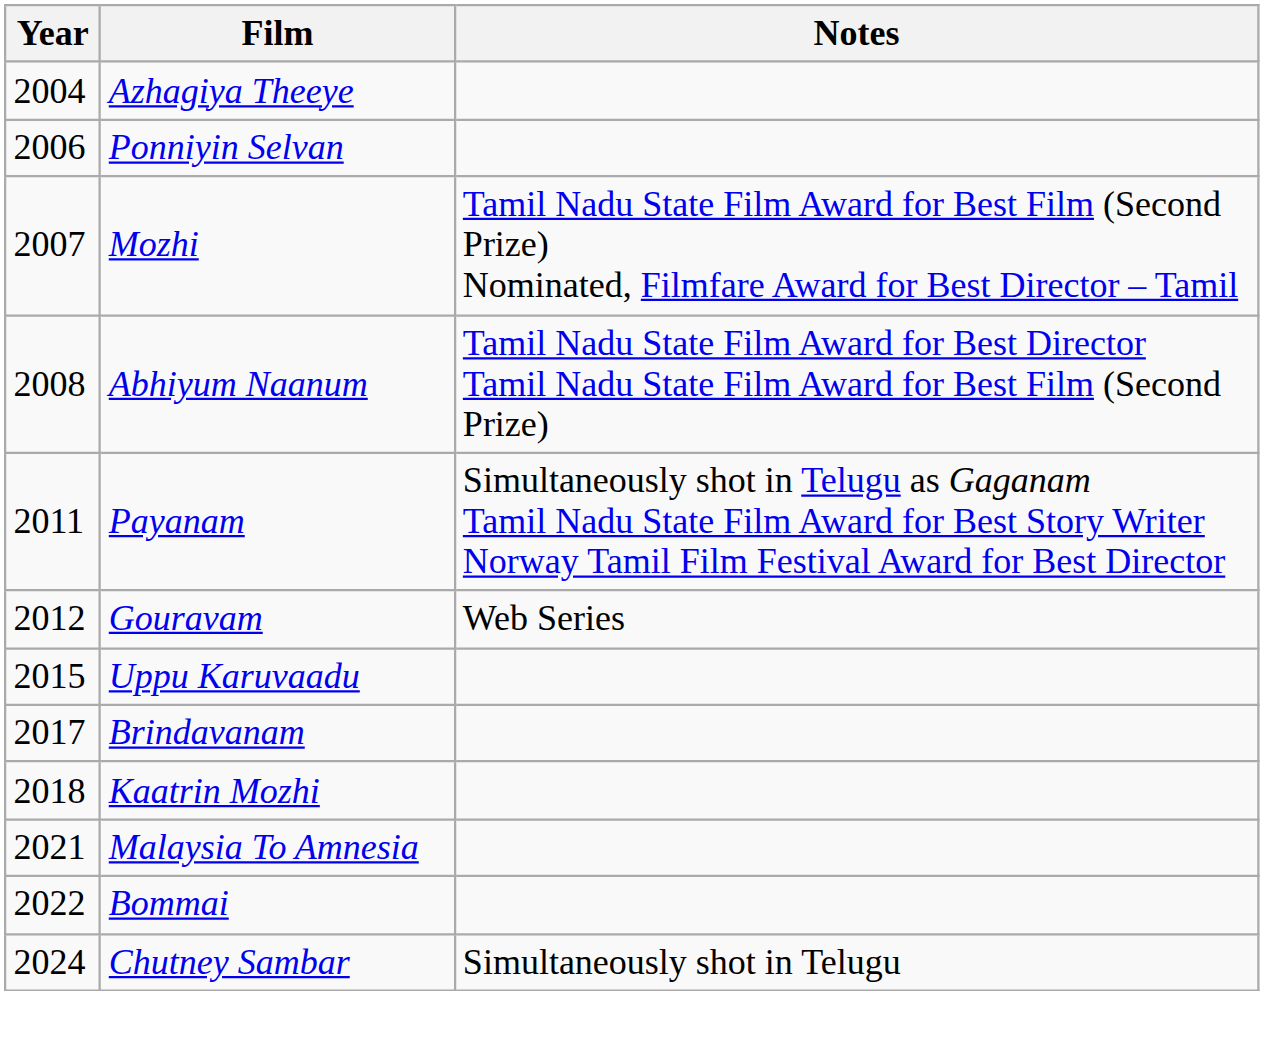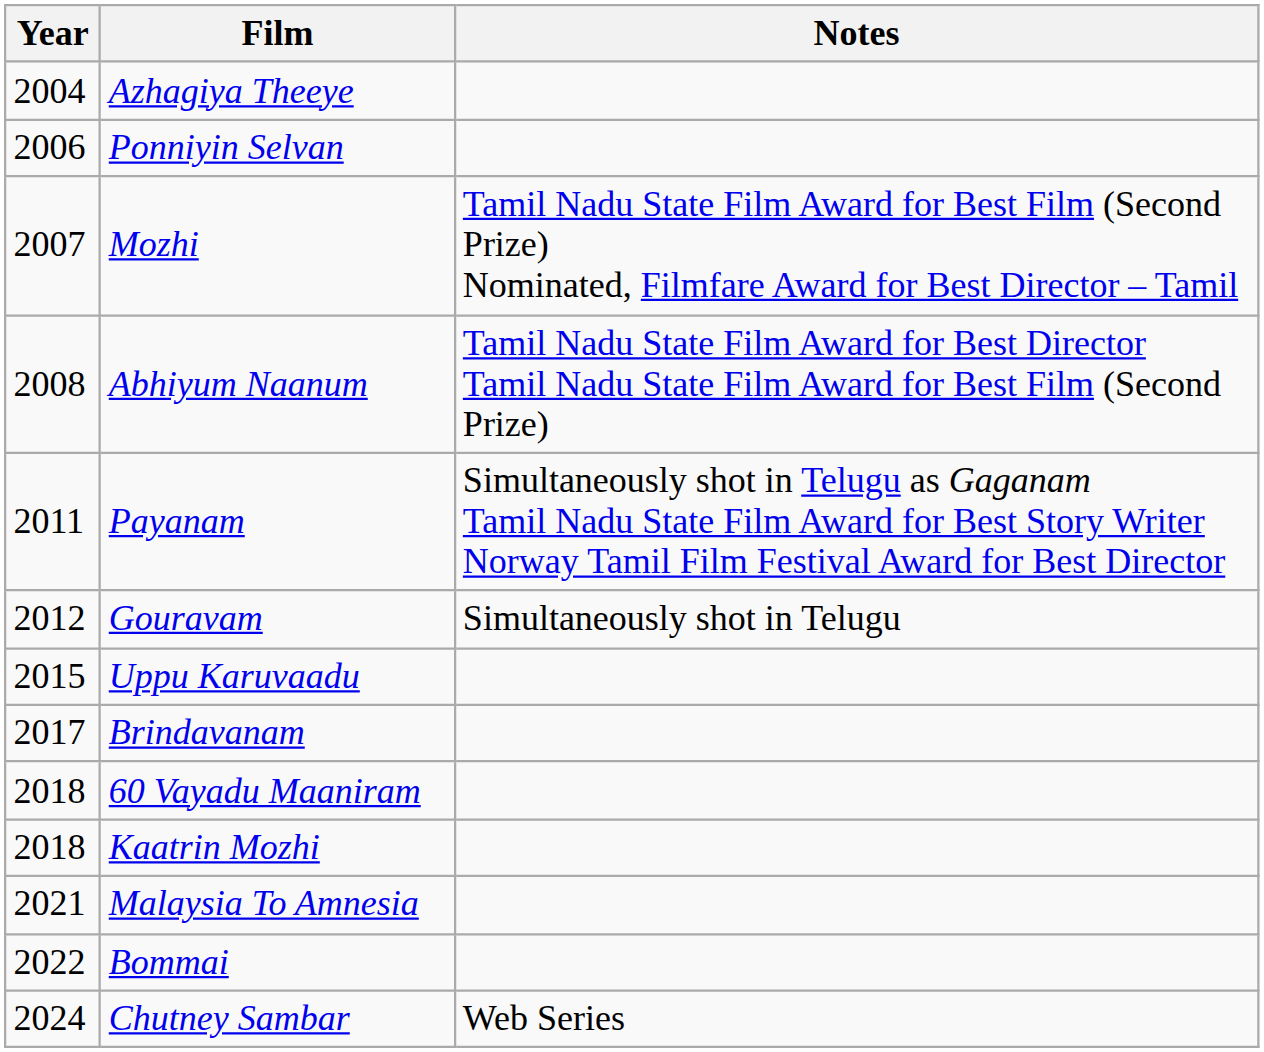Gouravam | Notes: Web Series -> Simultaneously shot in Telugu
+ row: 2018 | 60 Vayadu Maaniram
Chutney Sambar | Notes: Simultaneously shot in Telugu -> Web Series
